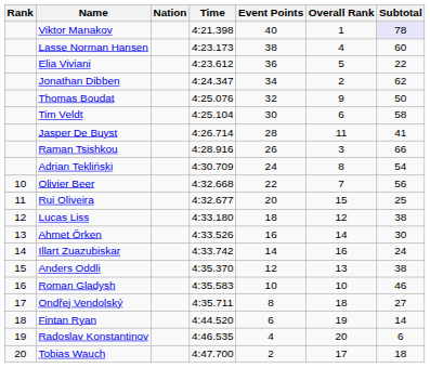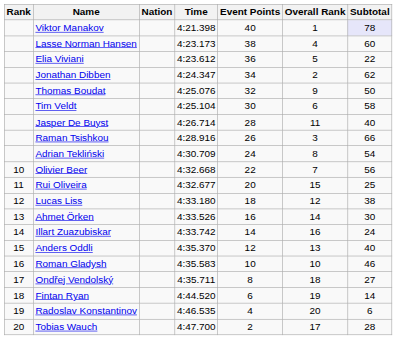Jasper De Buyst | Subtotal: 41 -> 40
Anders Oddli | Subtotal: 38 -> 40
Tobias Wauch | Subtotal: 18 -> 28
